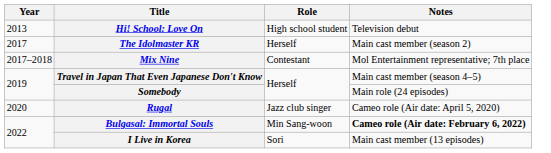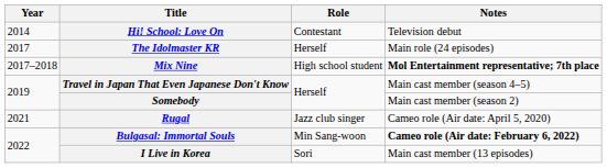Hi! School: Love On | Year: 2013 -> 2014
Hi! School: Love On | Role: High school student -> Contestant
The Idolmaster KR | Notes: Main cast member (season 2) -> Main role (24 episodes)
Mix Nine | Role: Contestant -> High school student
Mix Nine | Notes: normal -> bold
Somebody | Notes: Main role (24 episodes) -> Main cast member (season 2)
Rugal | Year: 2020 -> 2021
